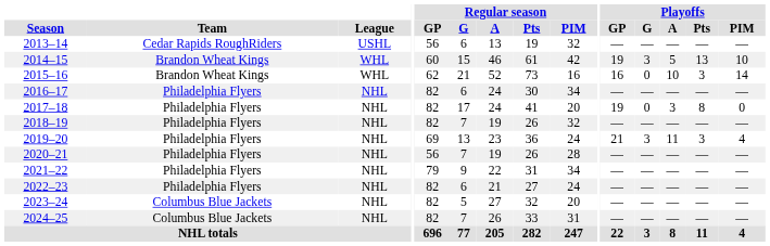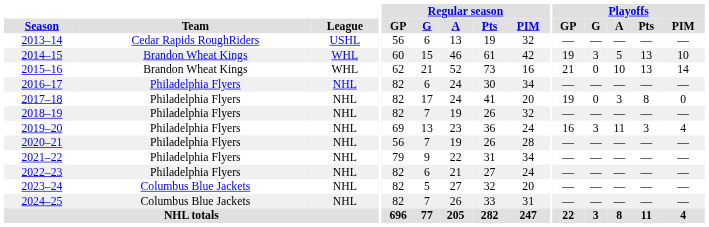2015–16 | Playoffs / GP: 16 -> 21
2015–16 | Playoffs / Pts: 3 -> 13
2019–20 | Playoffs / GP: 21 -> 16
